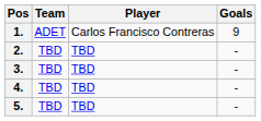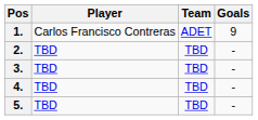columns swapped: Player <-> Team
